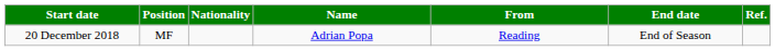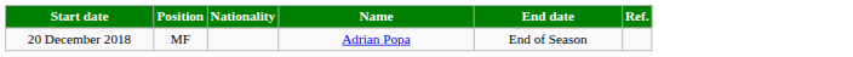- column: From | Reading
